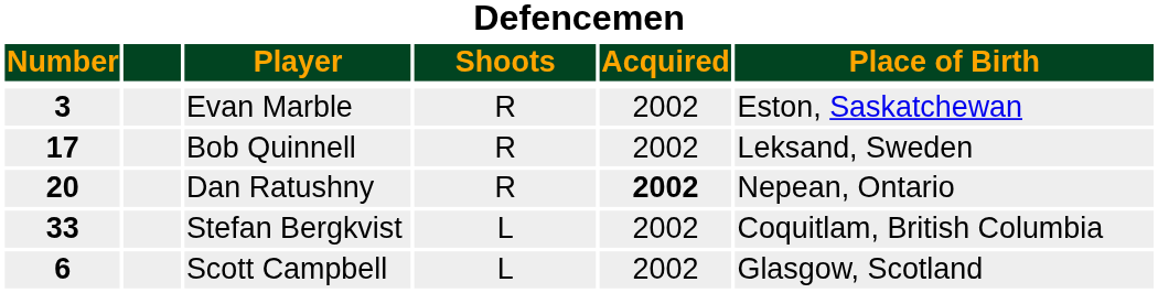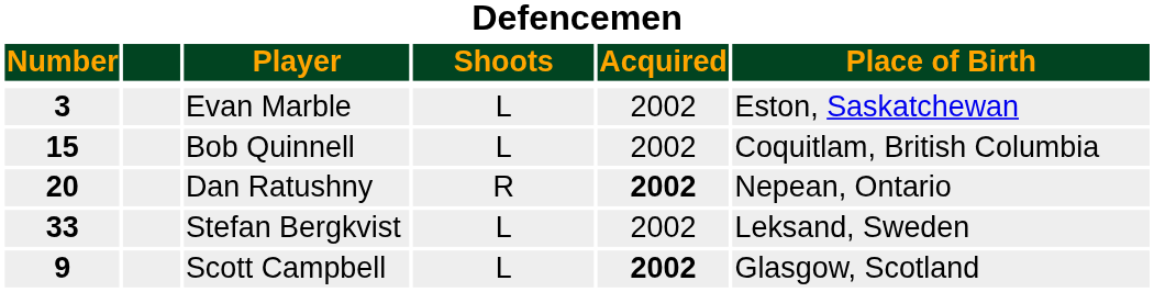Evan Marble | Shoots: R -> L
Bob Quinnell | Number: 17 -> 15
Bob Quinnell | Shoots: R -> L
Bob Quinnell | Place of Birth: Leksand, Sweden -> Coquitlam, British Columbia
Stefan Bergkvist | Place of Birth: Coquitlam, British Columbia -> Leksand, Sweden
Scott Campbell | Number: 6 -> 9
Scott Campbell | Acquired: normal -> bold
